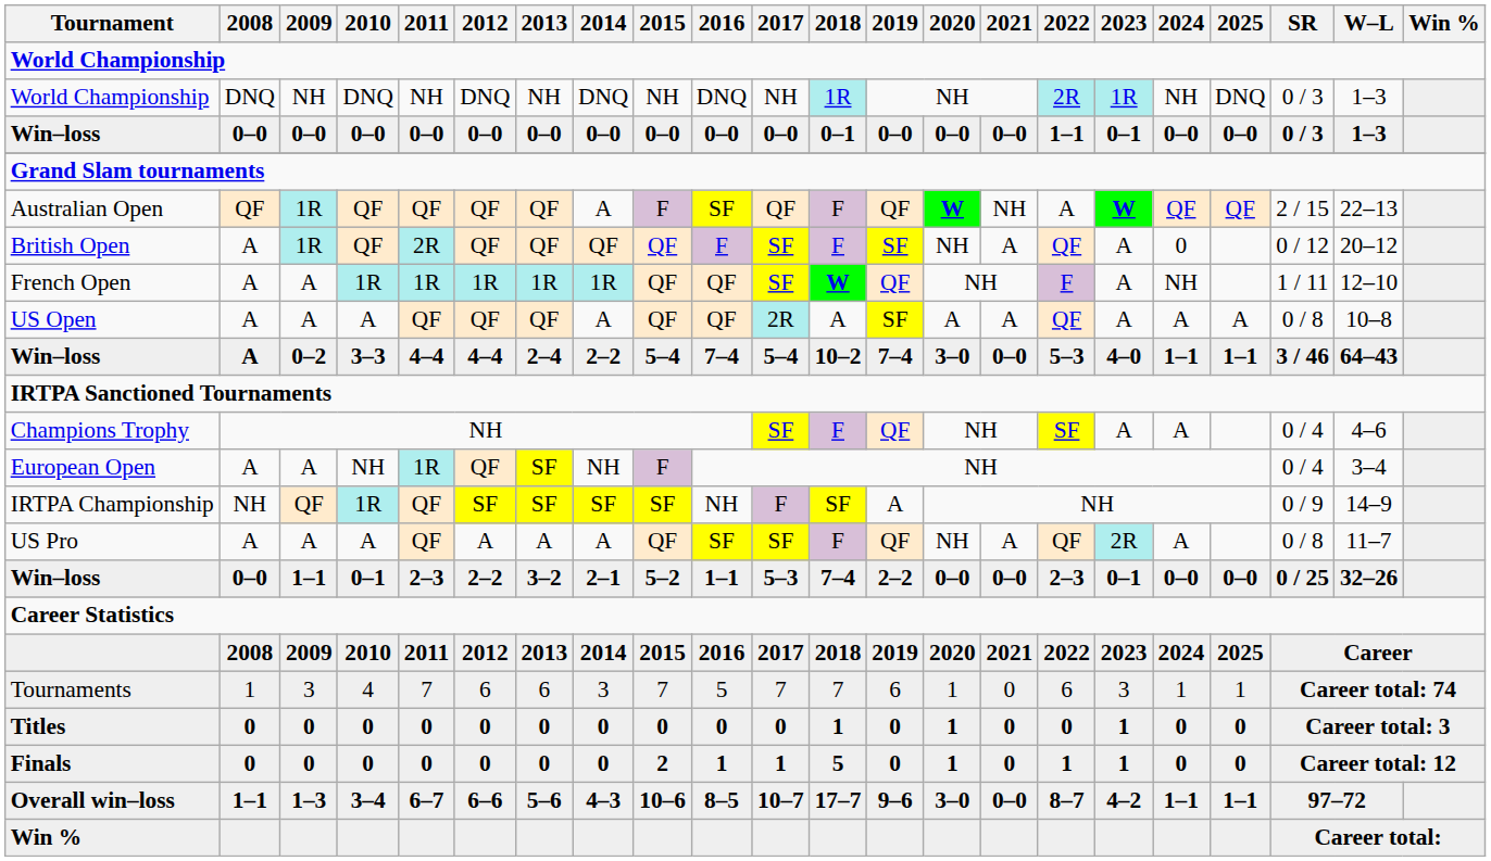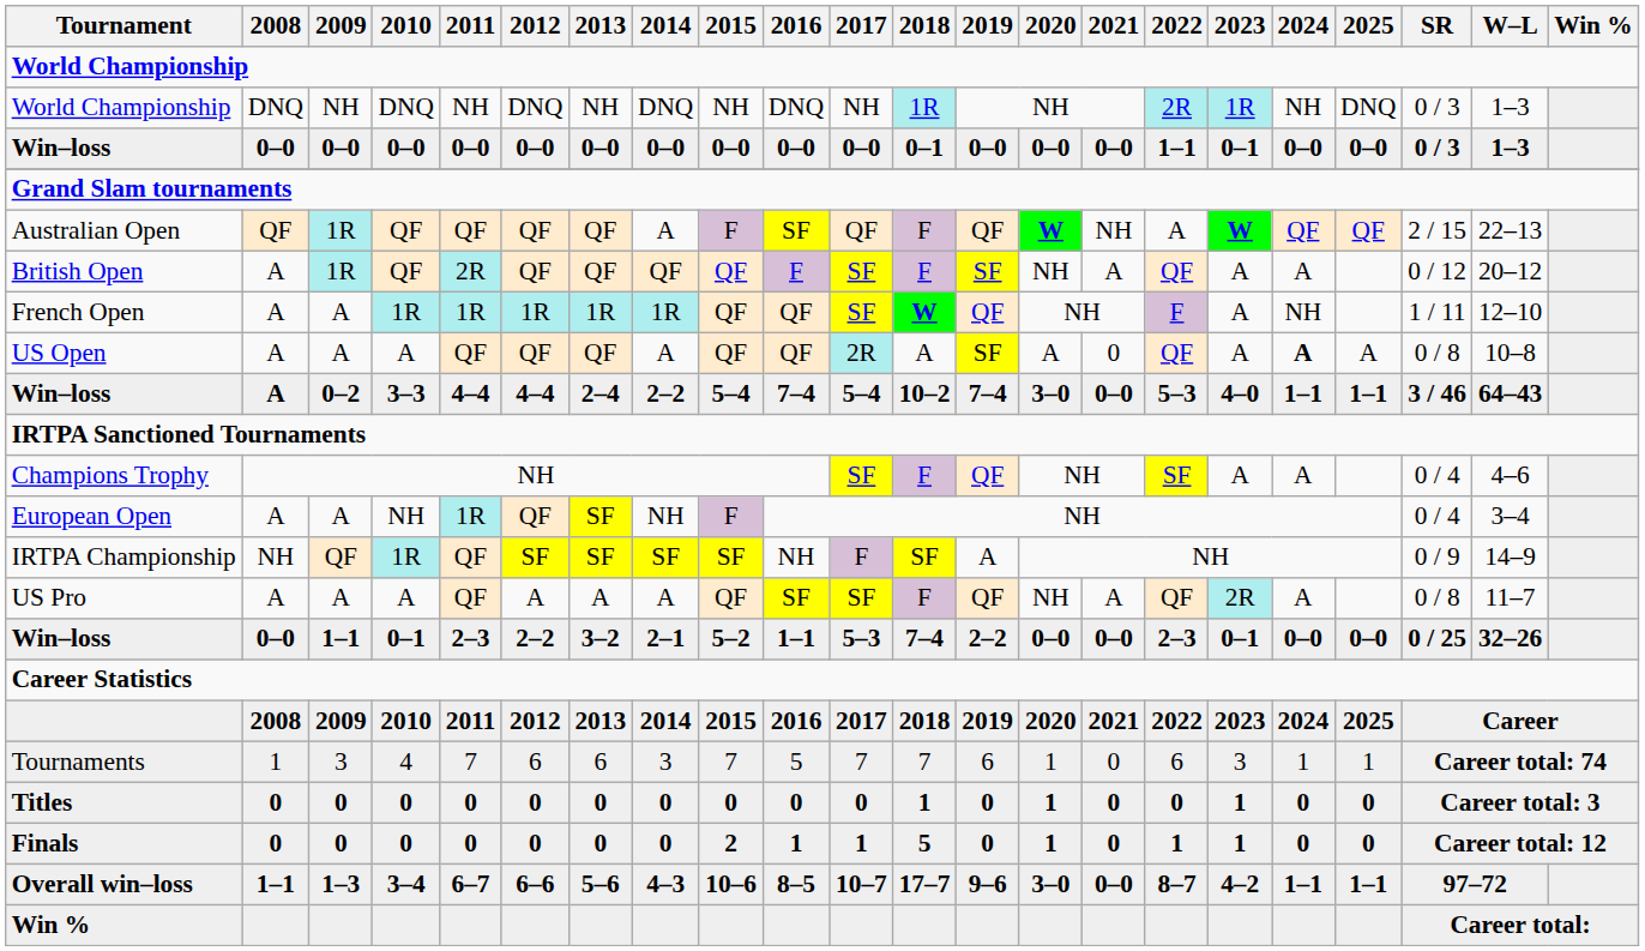British Open | 2024: 0 -> A
US Open | 2021: A -> 0
US Open | 2024: normal -> bold
